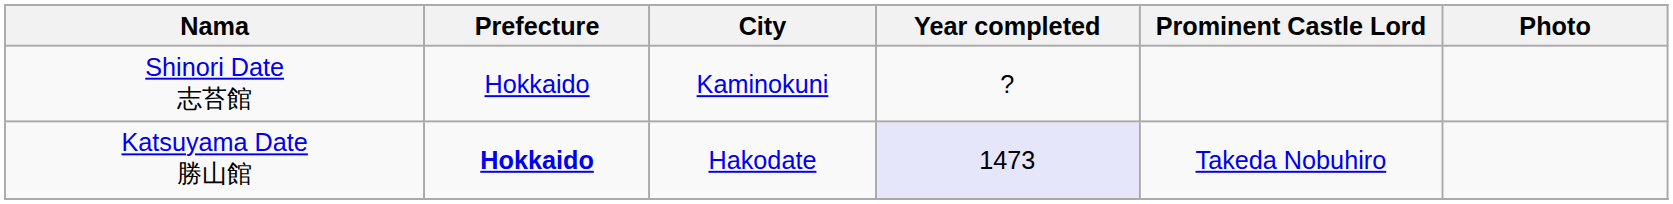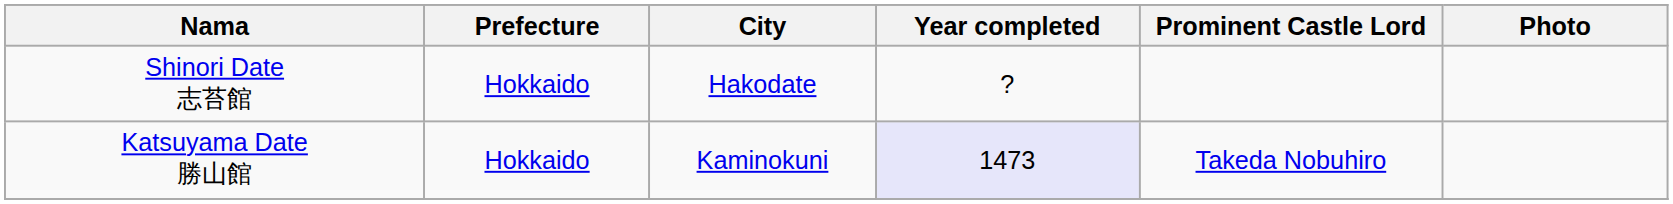Shinori Date 志苔館 | City: Kaminokuni -> Hakodate
Katsuyama Date 勝山館 | Prefecture: bold -> normal
Katsuyama Date 勝山館 | City: Hakodate -> Kaminokuni
